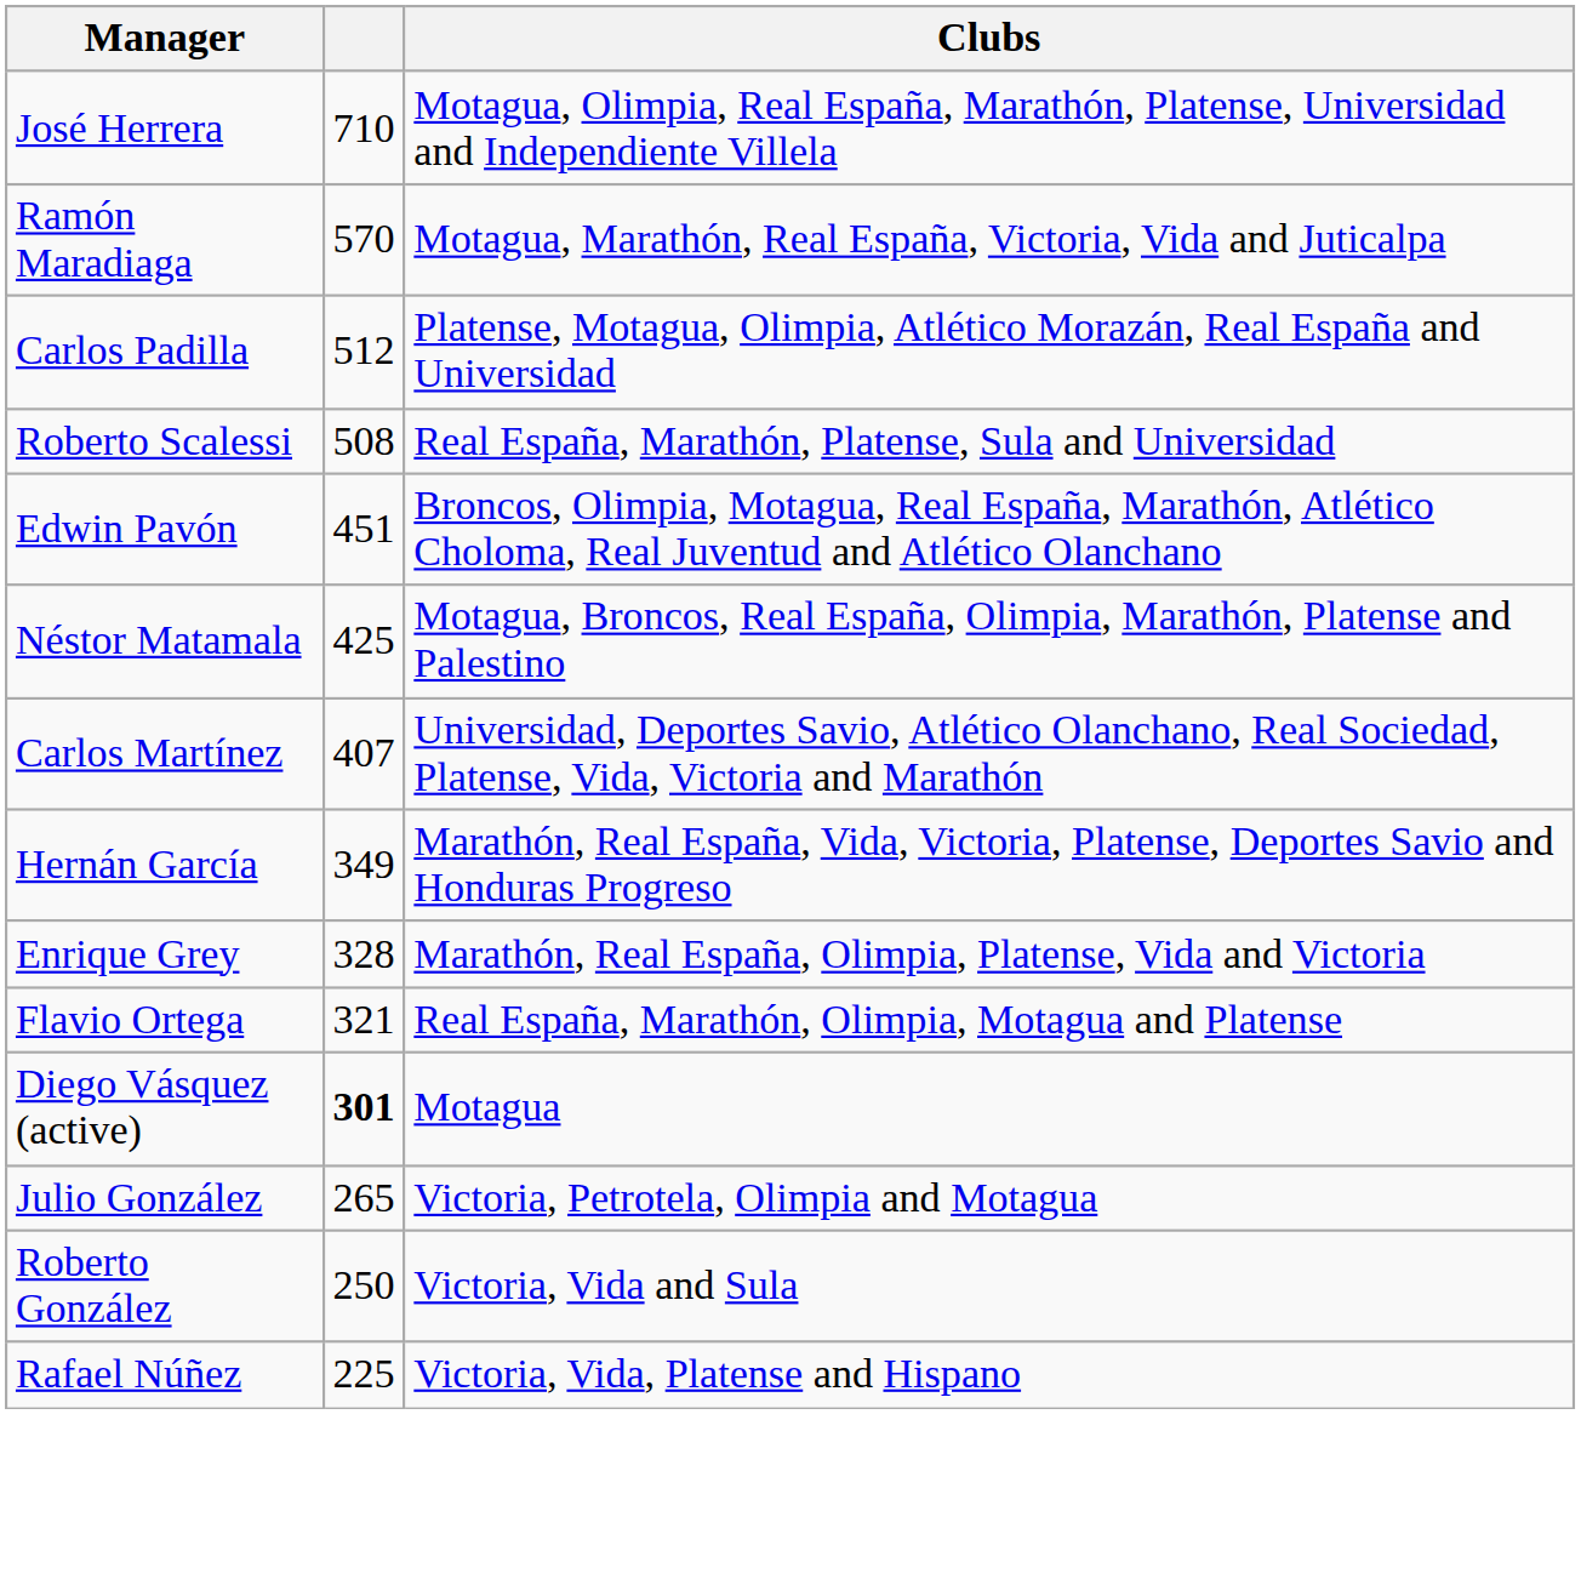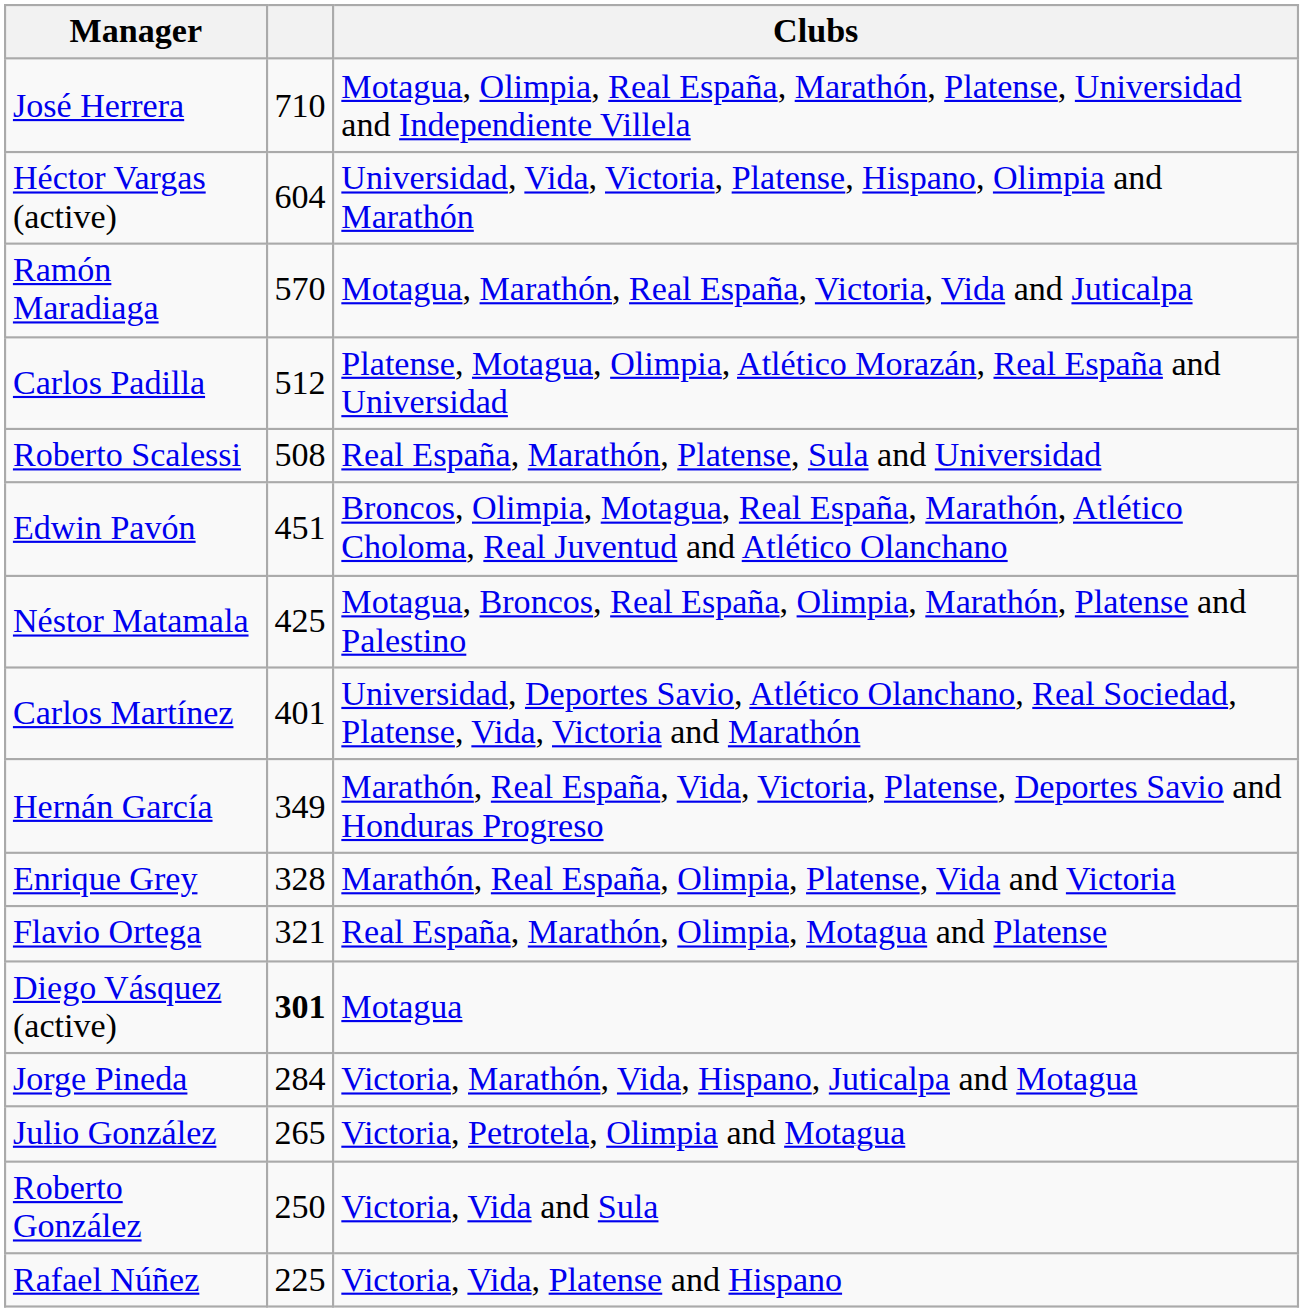+ row: Héctor Vargas (active) | 604 | Universidad, Vida, Victoria, Platense, Hispano, Olimpia and Marathón
Carlos Martínez | column 2: 407 -> 401
+ row: Jorge Pineda | 284 | Victoria, Marathón, Vida, Hispano, Juticalpa and Motagua
